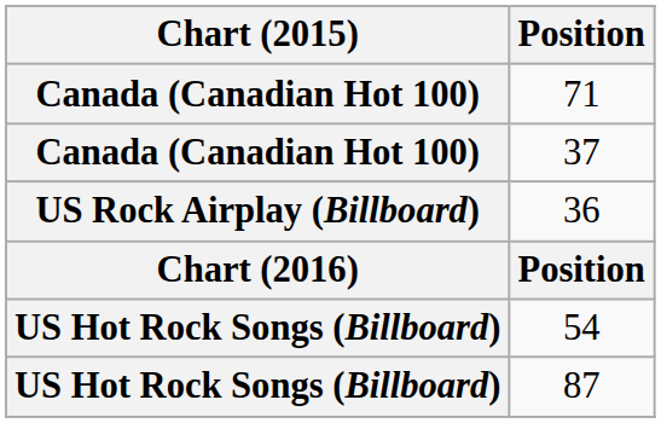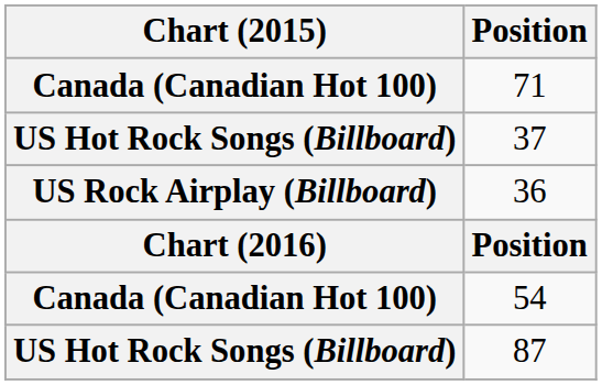37 | Chart (2015): Canada (Canadian Hot 100) -> US Hot Rock Songs (Billboard)
54 | Chart (2015): US Hot Rock Songs (Billboard) -> Canada (Canadian Hot 100)
